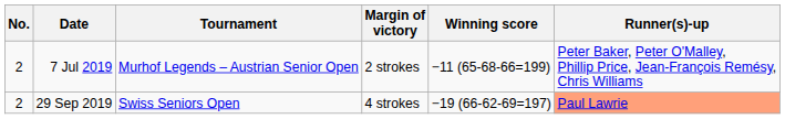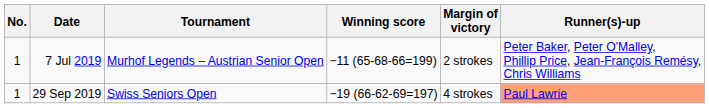columns swapped: Winning score <-> Margin of victory
7 Jul 2019 | No.: 2 -> 1
29 Sep 2019 | No.: 2 -> 1
